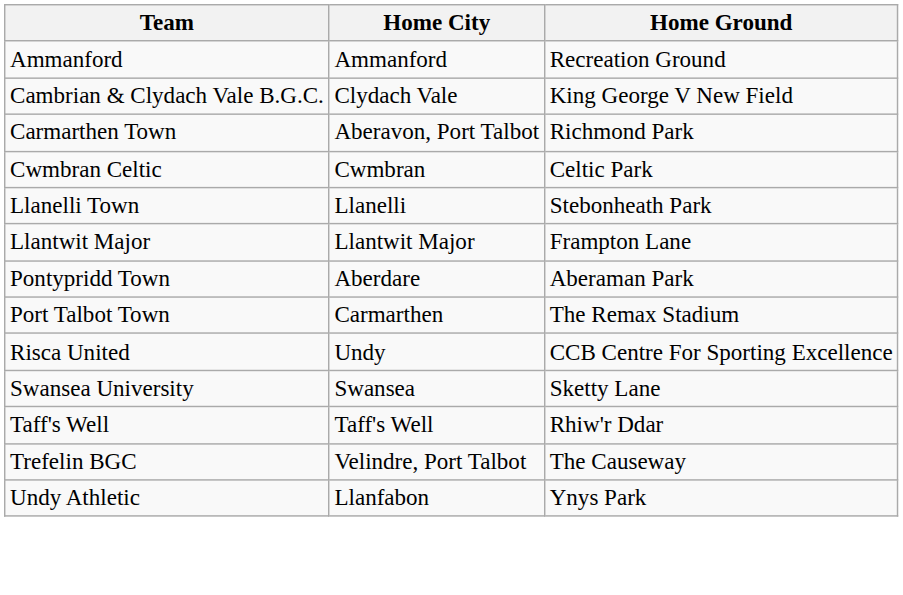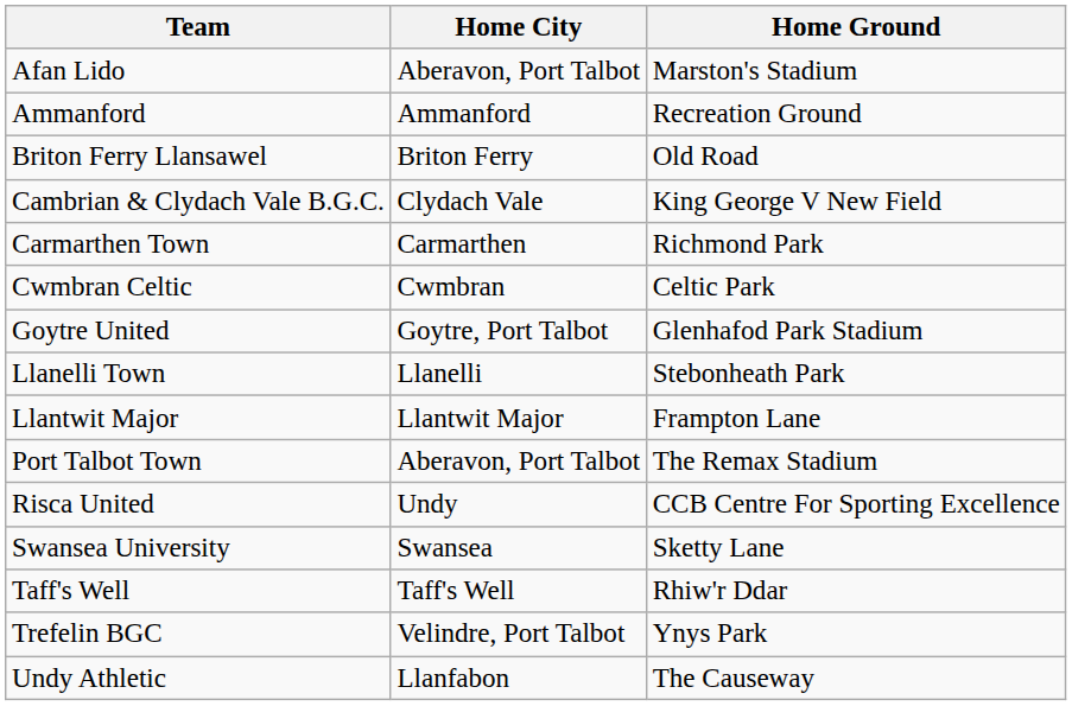+ row: Afan Lido | Aberavon, Port Talbot | Marston's Stadium
+ row: Briton Ferry Llansawel | Briton Ferry | Old Road
Carmarthen Town | Home City: Aberavon, Port Talbot -> Carmarthen
+ row: Goytre United | Goytre, Port Talbot | Glenhafod Park Stadium
- row: Pontypridd Town | Aberdare | Aberaman Park
Port Talbot Town | Home City: Carmarthen -> Aberavon, Port Talbot
Trefelin BGC | Home Ground: The Causeway -> Ynys Park
Undy Athletic | Home Ground: Ynys Park -> The Causeway
